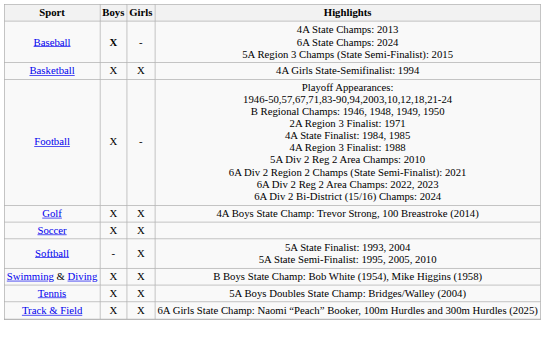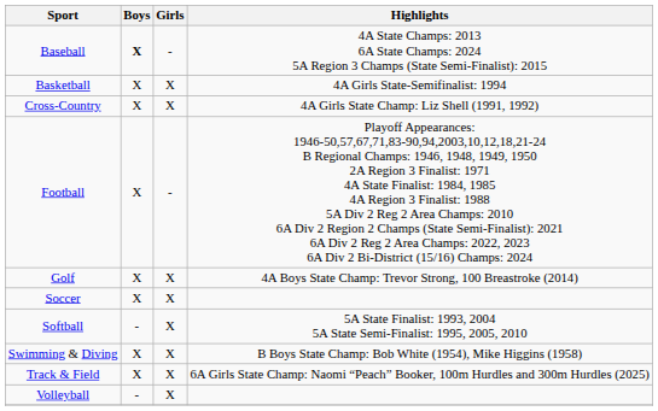+ row: Cross-Country | X | X | 4A Girls State Champ: Liz Shell (1991, 1992)
- row: Tennis | X | X | 5A Boys Doubles State Champ: Bridges/Walley (2004)
+ row: Volleyball | - | X
